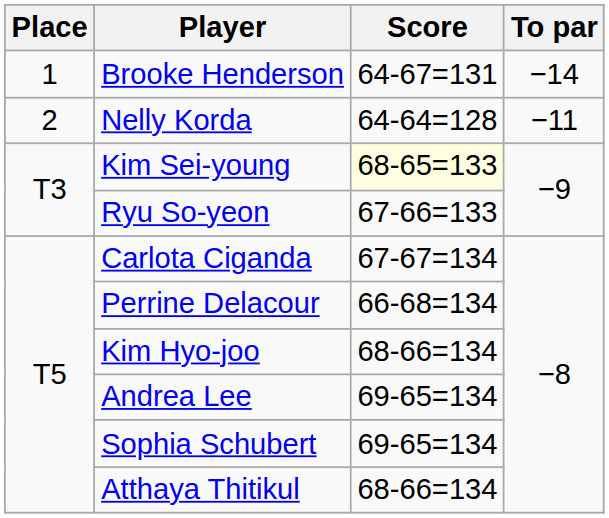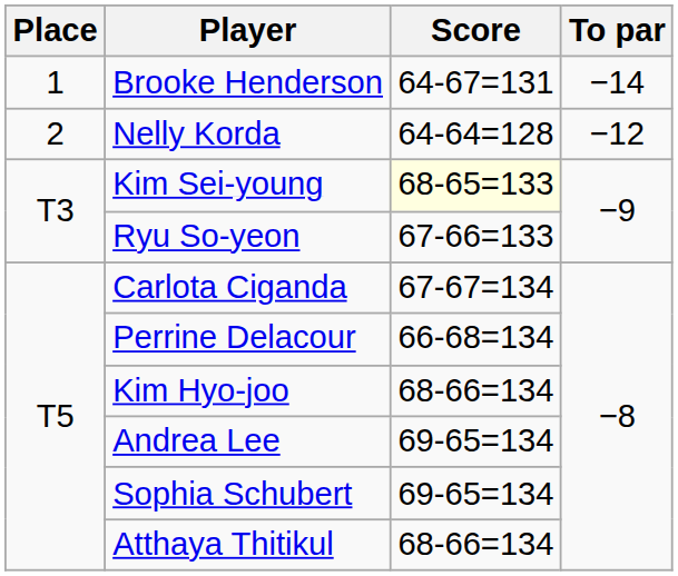Nelly Korda | To par: −11 -> −12
